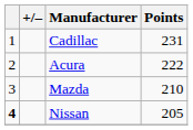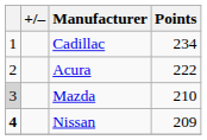Cadillac | Points: 231 -> 234
Mazda | column 1: no background -> lightgrey background
Nissan | Points: 205 -> 209
